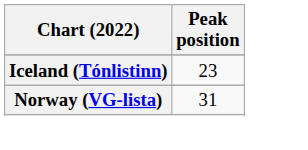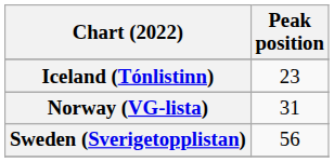+ row: Sweden (Sverigetopplistan) | 56
